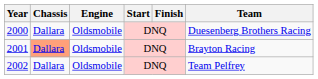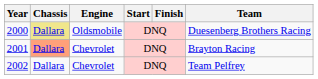2000 | Chassis: no background -> khaki background
2001 | Engine: Oldsmobile -> Chevrolet
2002 | Engine: Oldsmobile -> Chevrolet
